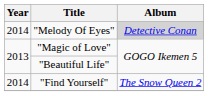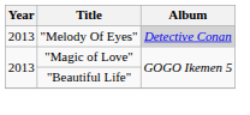"Melody Of Eyes" | Year: 2014 -> 2013
- row: 2014 | "Find Yourself" | The Snow Queen 2
